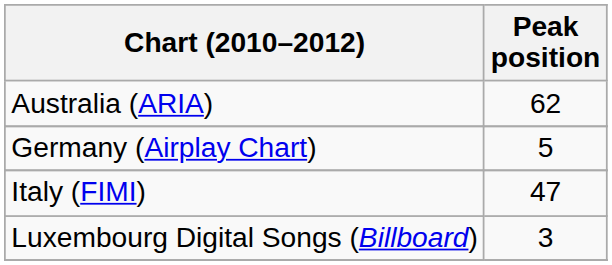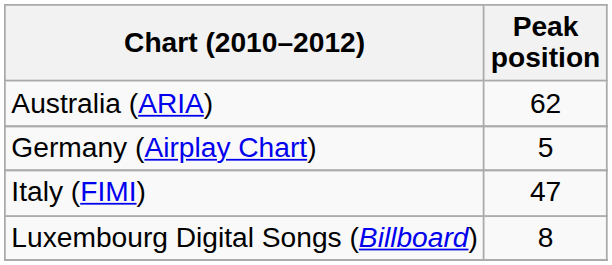Luxembourg Digital Songs (Billboard) | Peak position: 3 -> 8
